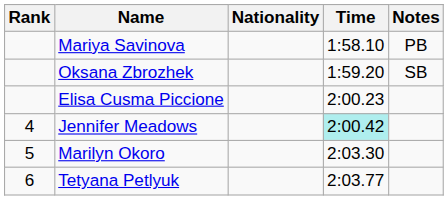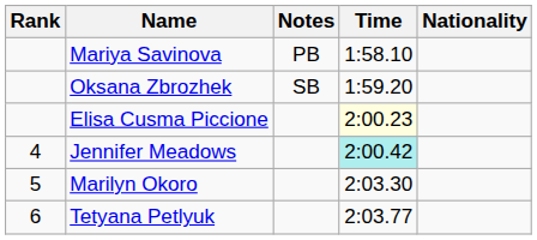columns swapped: Nationality <-> Notes
Elisa Cusma Piccione | Time: no background -> lightyellow background
